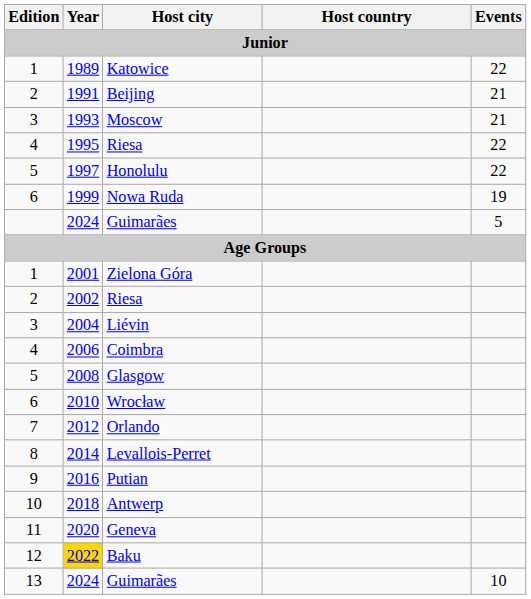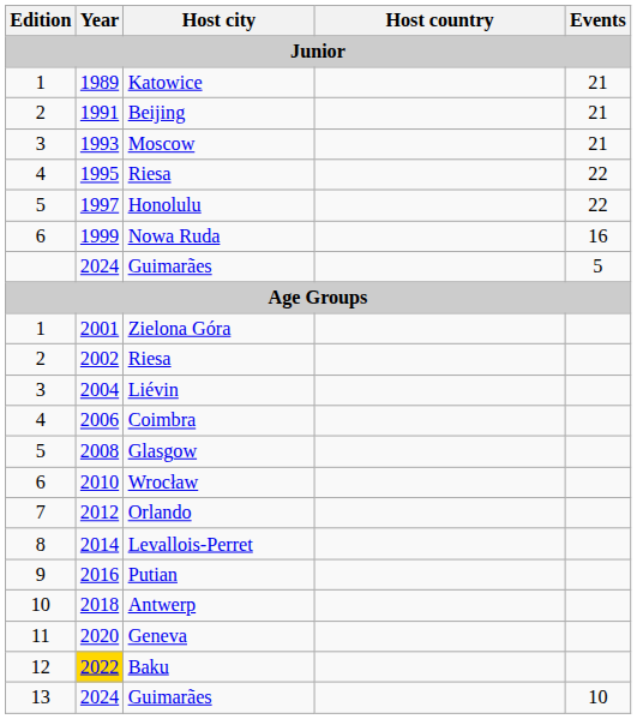Katowice | Events: 22 -> 21
Nowa Ruda | Events: 19 -> 16
